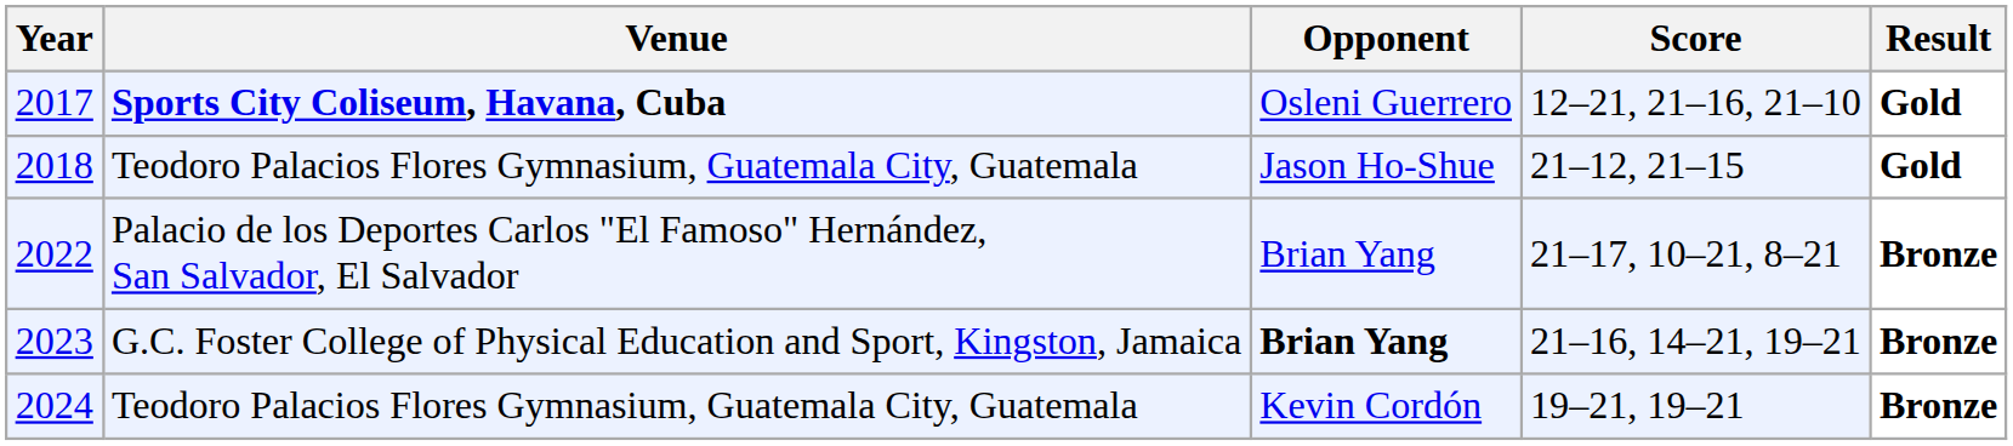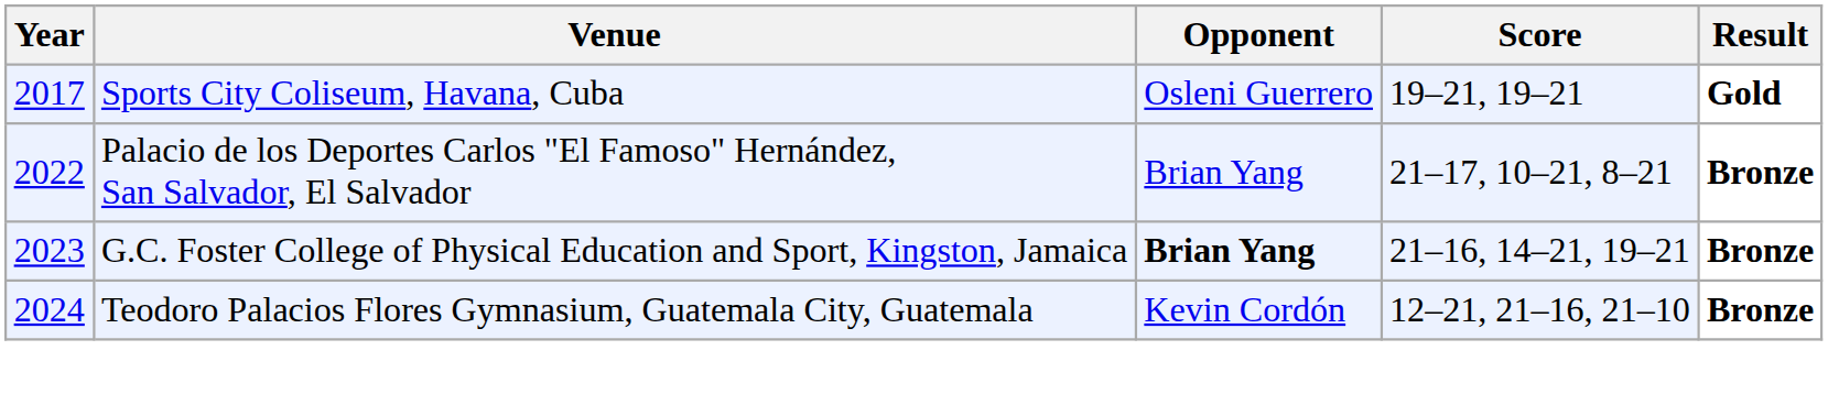2017 | Venue: bold -> normal
2017 | Score: 12–21, 21–16, 21–10 -> 19–21, 19–21
- row: 2018 | Teodoro Palacios Flores Gymnasium, Guatemala City, Guatemala | Jason Ho-Shue | 21–12, 21–15 | Gold
2024 | Score: 19–21, 19–21 -> 12–21, 21–16, 21–10
